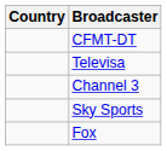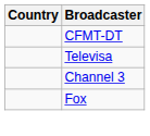- row: Sky Sports
